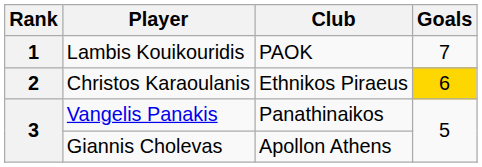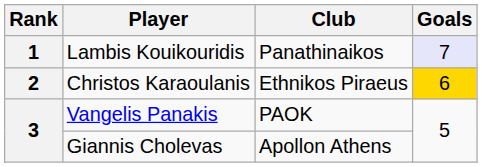Lambis Kouikouridis | Club: PAOK -> Panathinaikos
Lambis Kouikouridis | Goals: no background -> lavender background
Vangelis Panakis | Club: Panathinaikos -> PAOK
